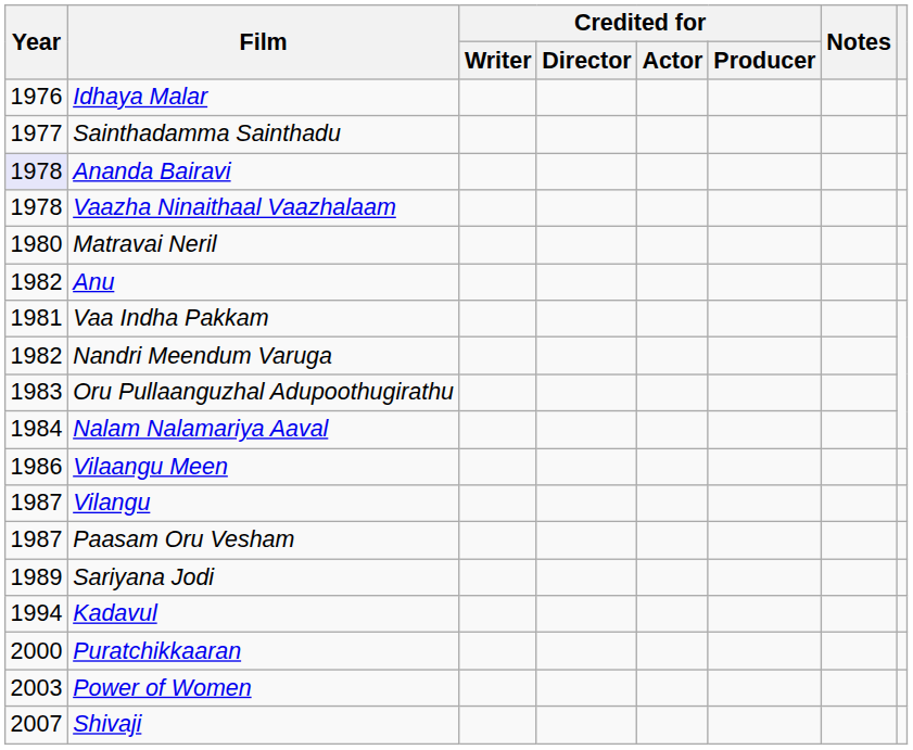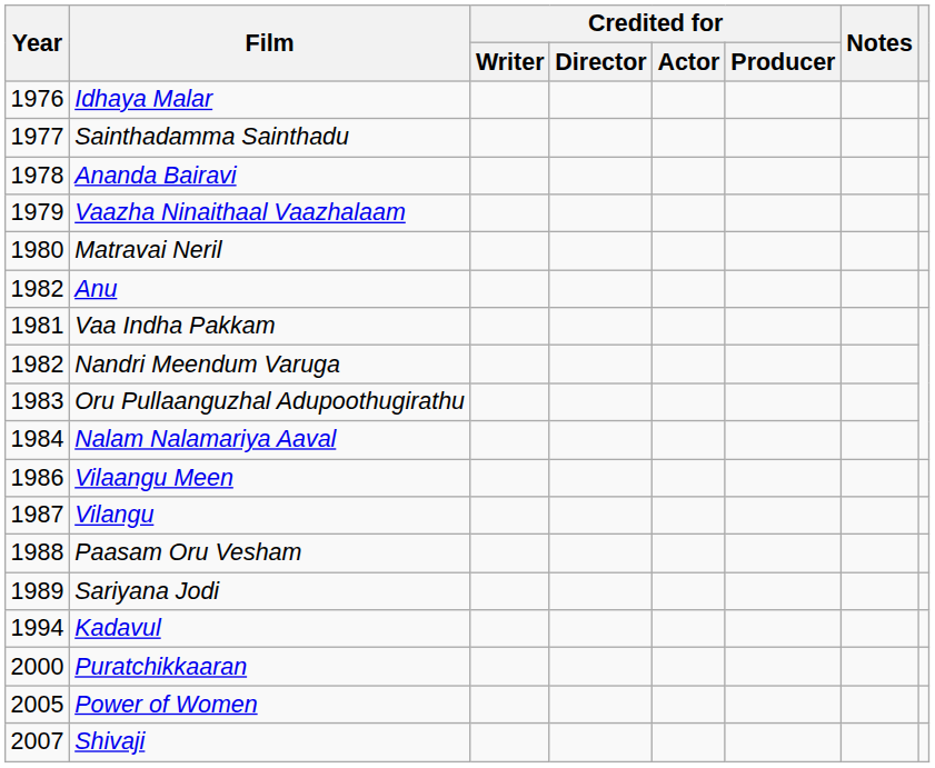Ananda Bairavi | Year: lavender background -> no background
Vaazha Ninaithaal Vaazhalaam | Year: 1978 -> 1979
Paasam Oru Vesham | Year: 1987 -> 1988
Power of Women | Year: 2003 -> 2005
